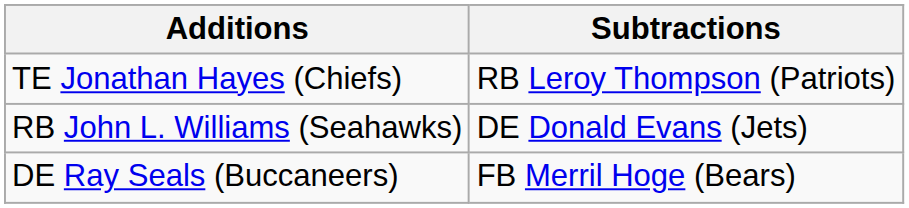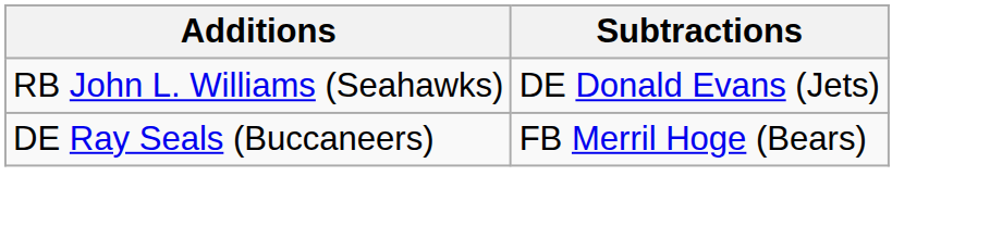- row: TE Jonathan Hayes (Chiefs) | RB Leroy Thompson (Patriots)
